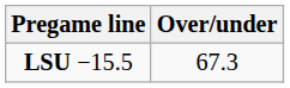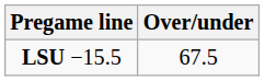LSU −15.5 | Over/under: 67.3 -> 67.5
